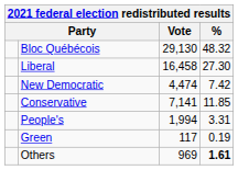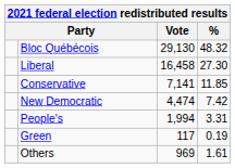rows swapped: Conservative <-> New Democratic
Others | %: bold -> normal
